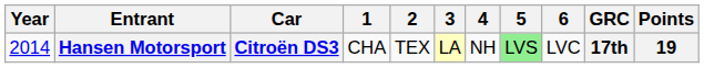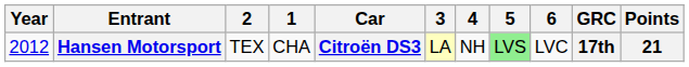columns swapped: Car <-> 2
Hansen Motorsport | Year: 2014 -> 2012
Hansen Motorsport | Points: 19 -> 21
